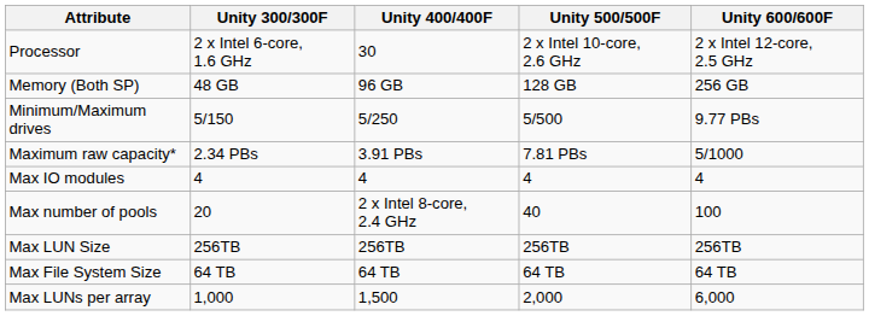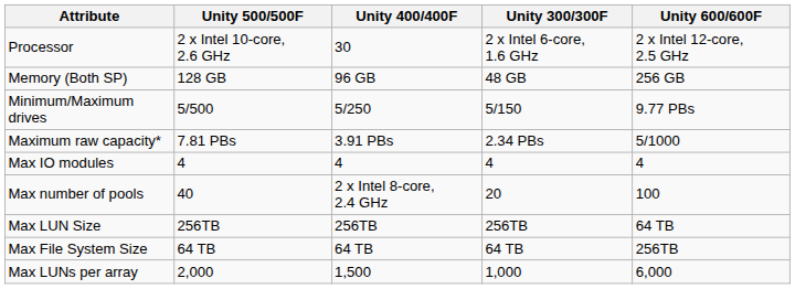columns swapped: Unity 300/300F <-> Unity 500/500F
Max LUN Size | Unity 600/600F: 256TB -> 64 TB
Max File System Size | Unity 600/600F: 64 TB -> 256TB
